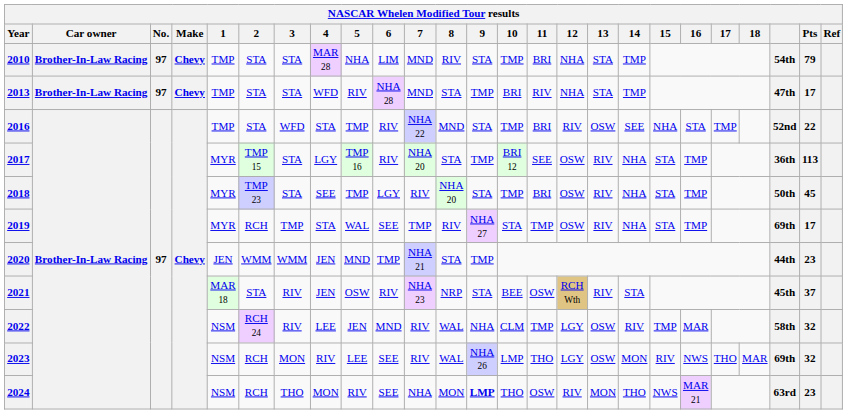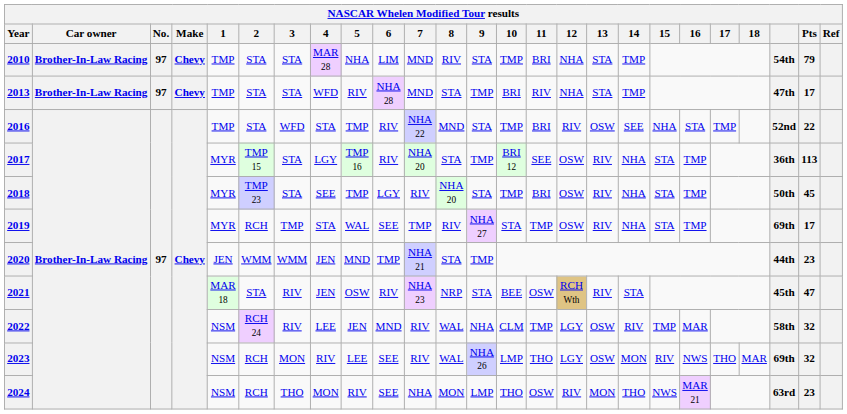2021 | Pts: 37 -> 47
2024 | 9: bold -> normal
